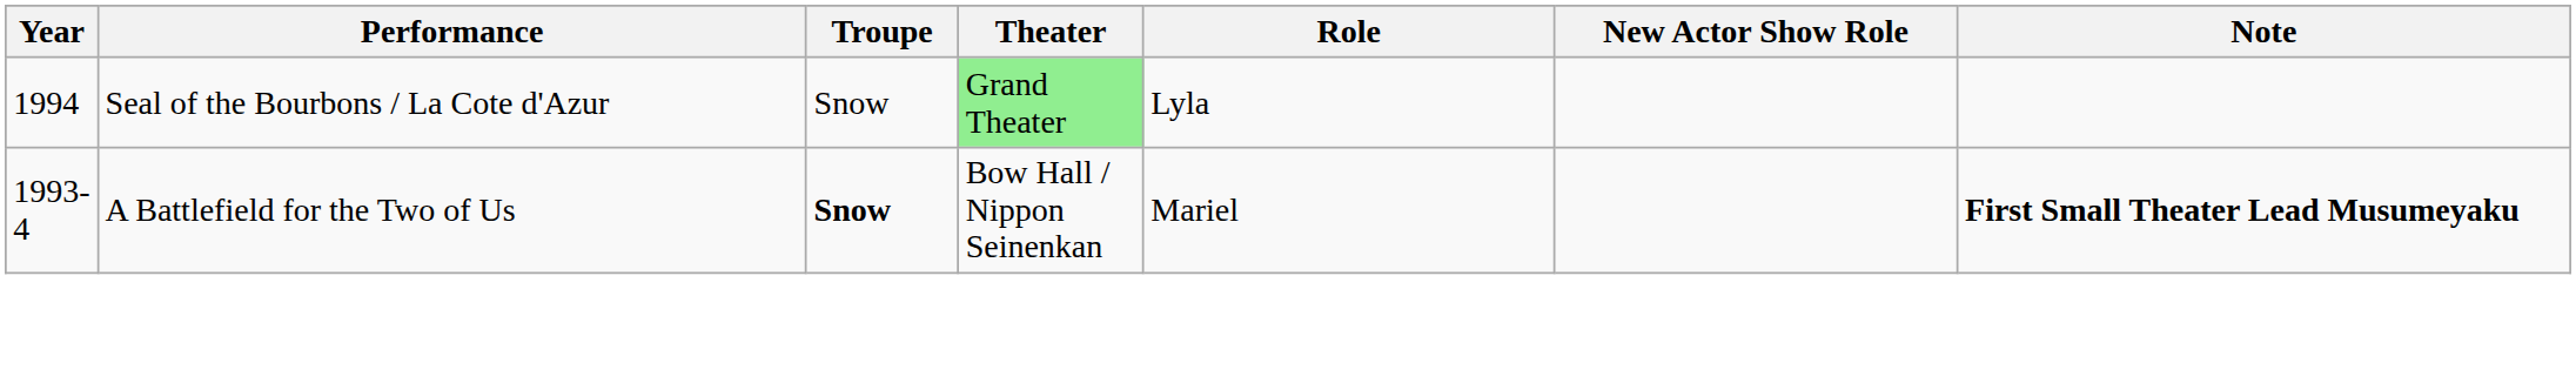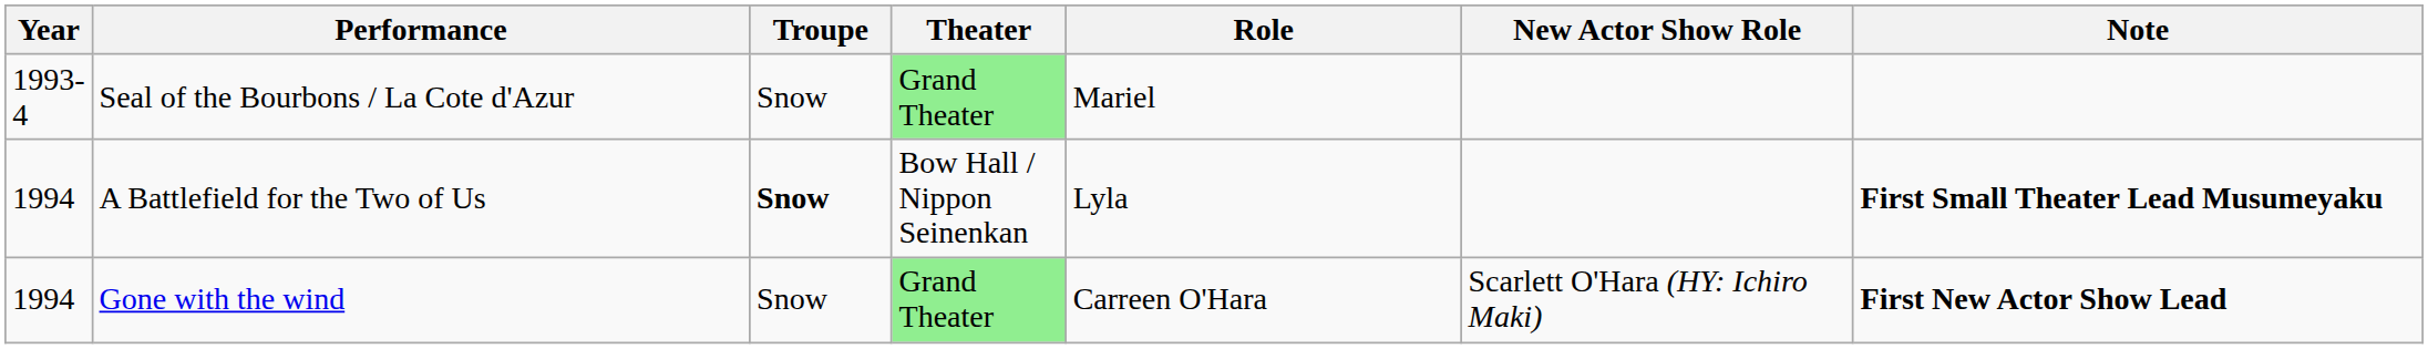Seal of the Bourbons / La Cote d'Azur | Year: 1994 -> 1993-4
Seal of the Bourbons / La Cote d'Azur | Role: Lyla -> Mariel
A Battlefield for the Two of Us | Year: 1993-4 -> 1994
A Battlefield for the Two of Us | Role: Mariel -> Lyla
+ row: 1994 | Gone with the wind | Snow | Grand Theater | Carreen O'Hara | Scarlett O'Hara (HY: Ichiro Maki) | First New Actor Show Lead
